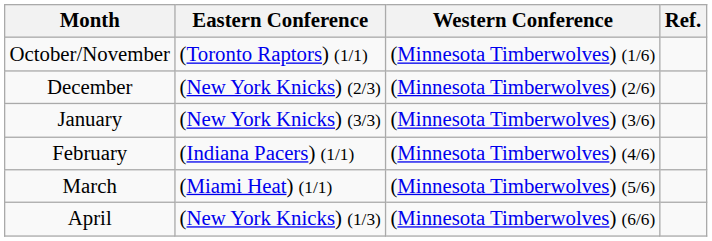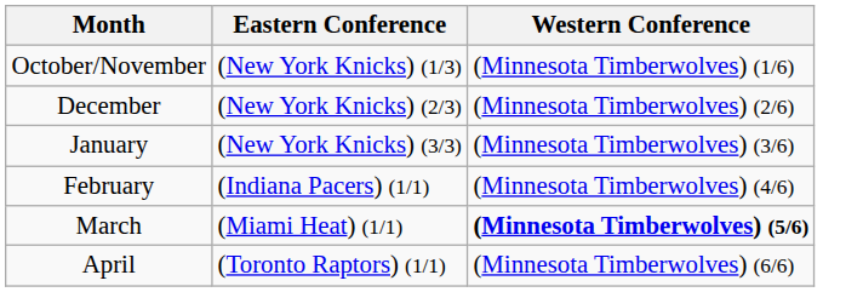- column: Ref.
October/November | Eastern Conference: (Toronto Raptors) (1/1) -> (New York Knicks) (1/3)
March | Western Conference: normal -> bold
April | Eastern Conference: (New York Knicks) (1/3) -> (Toronto Raptors) (1/1)
